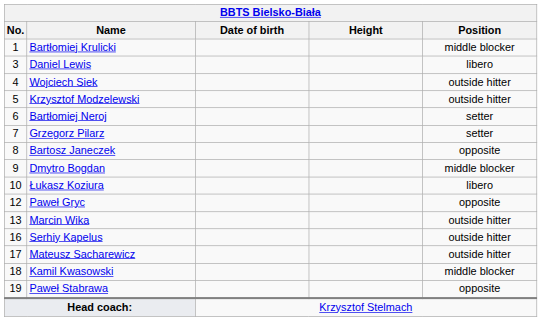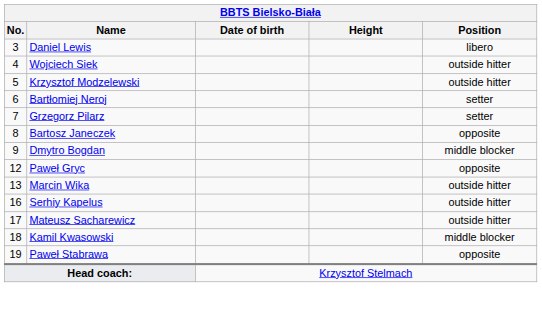- row: 1 | Bartłomiej Krulicki | middle blocker
- row: 10 | Łukasz Koziura | libero
